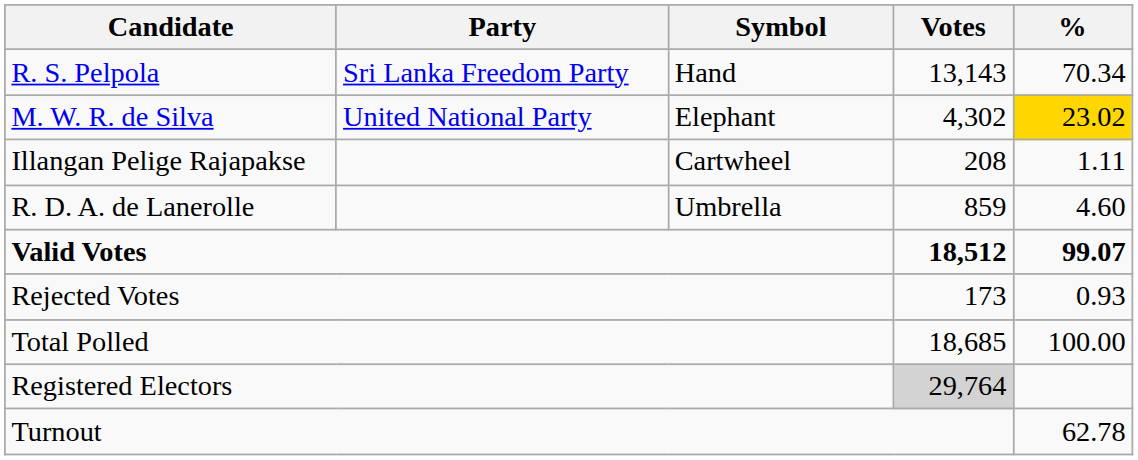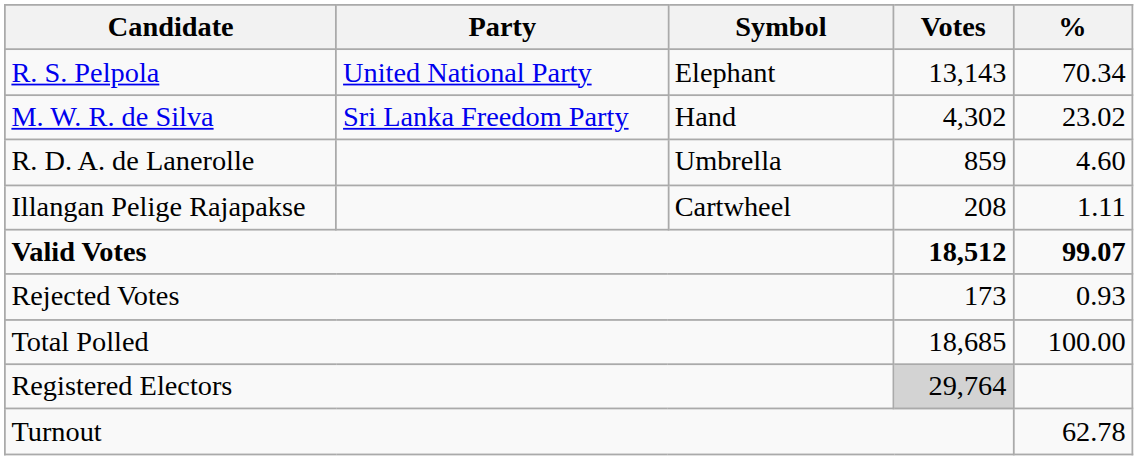R. S. Pelpola | Party: Sri Lanka Freedom Party -> United National Party
R. S. Pelpola | Symbol: Hand -> Elephant
M. W. R. de Silva | Party: United National Party -> Sri Lanka Freedom Party
M. W. R. de Silva | Symbol: Elephant -> Hand
M. W. R. de Silva | %: gold background -> no background
rows swapped: R. D. A. de Lanerolle <-> Illangan Pelige Rajapakse
